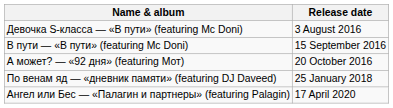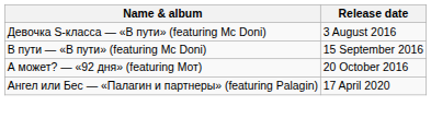- row: По венам яд — «дневник памяти» (featuring DJ Daveed) | 25 January 2018
